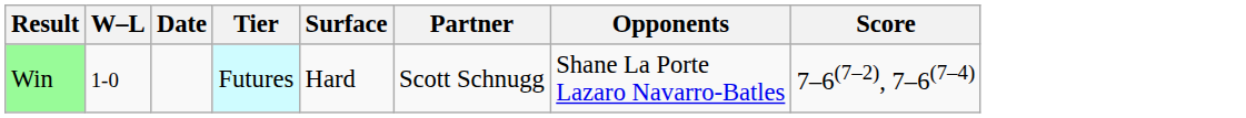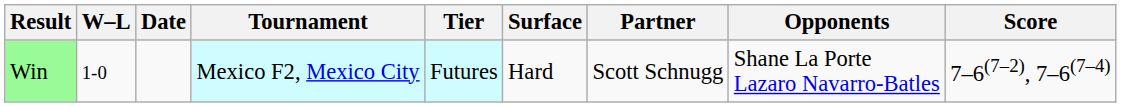+ column: Tournament | Mexico F2, Mexico City
